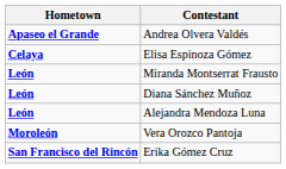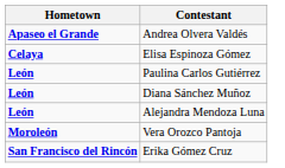+ row: León | Paulina Carlos Gutiérrez
- row: León | Miranda Montserrat Frausto
